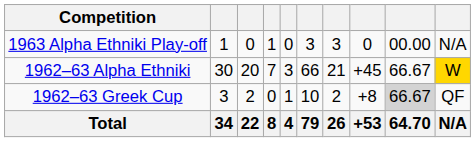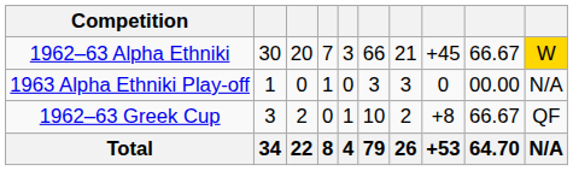rows swapped: 1962–63 Alpha Ethniki <-> 1963 Alpha Ethniki Play-off
1962–63 Greek Cup | column 9: lightgrey background -> no background
